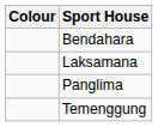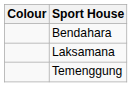- row: Panglima
